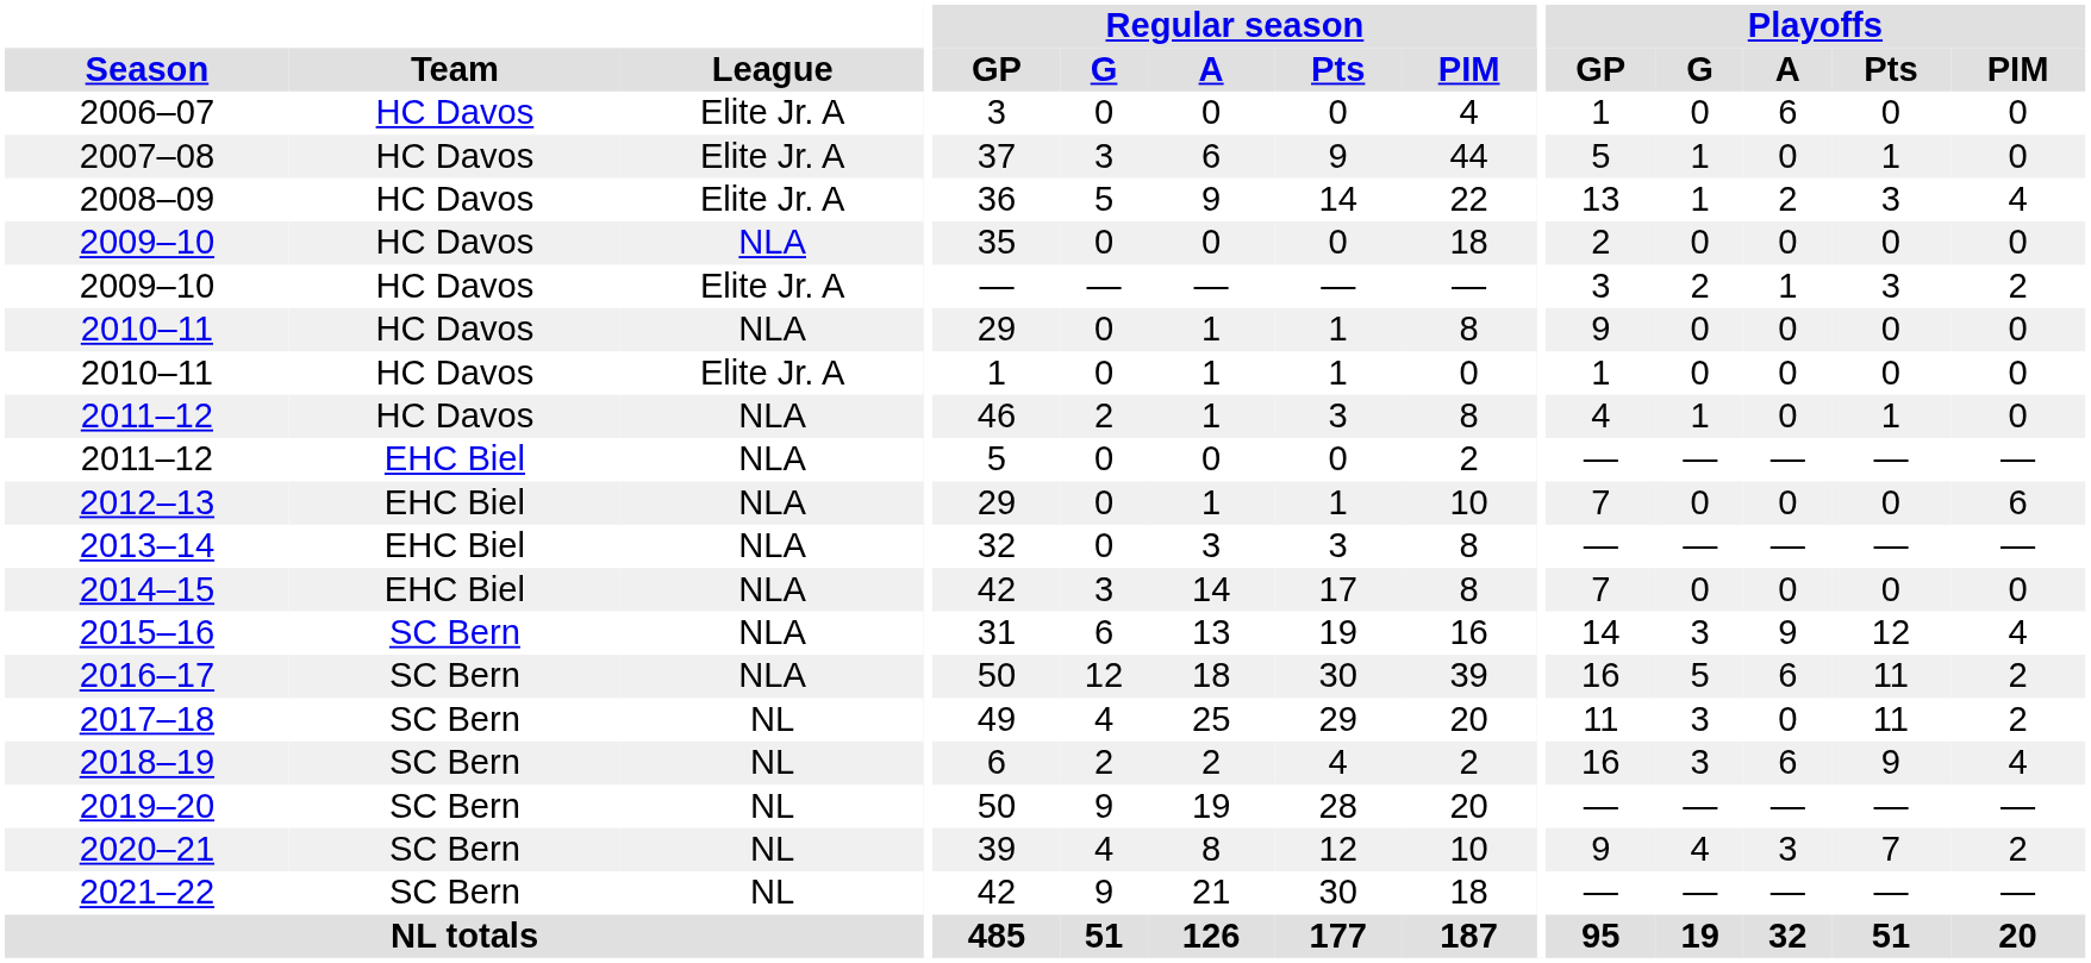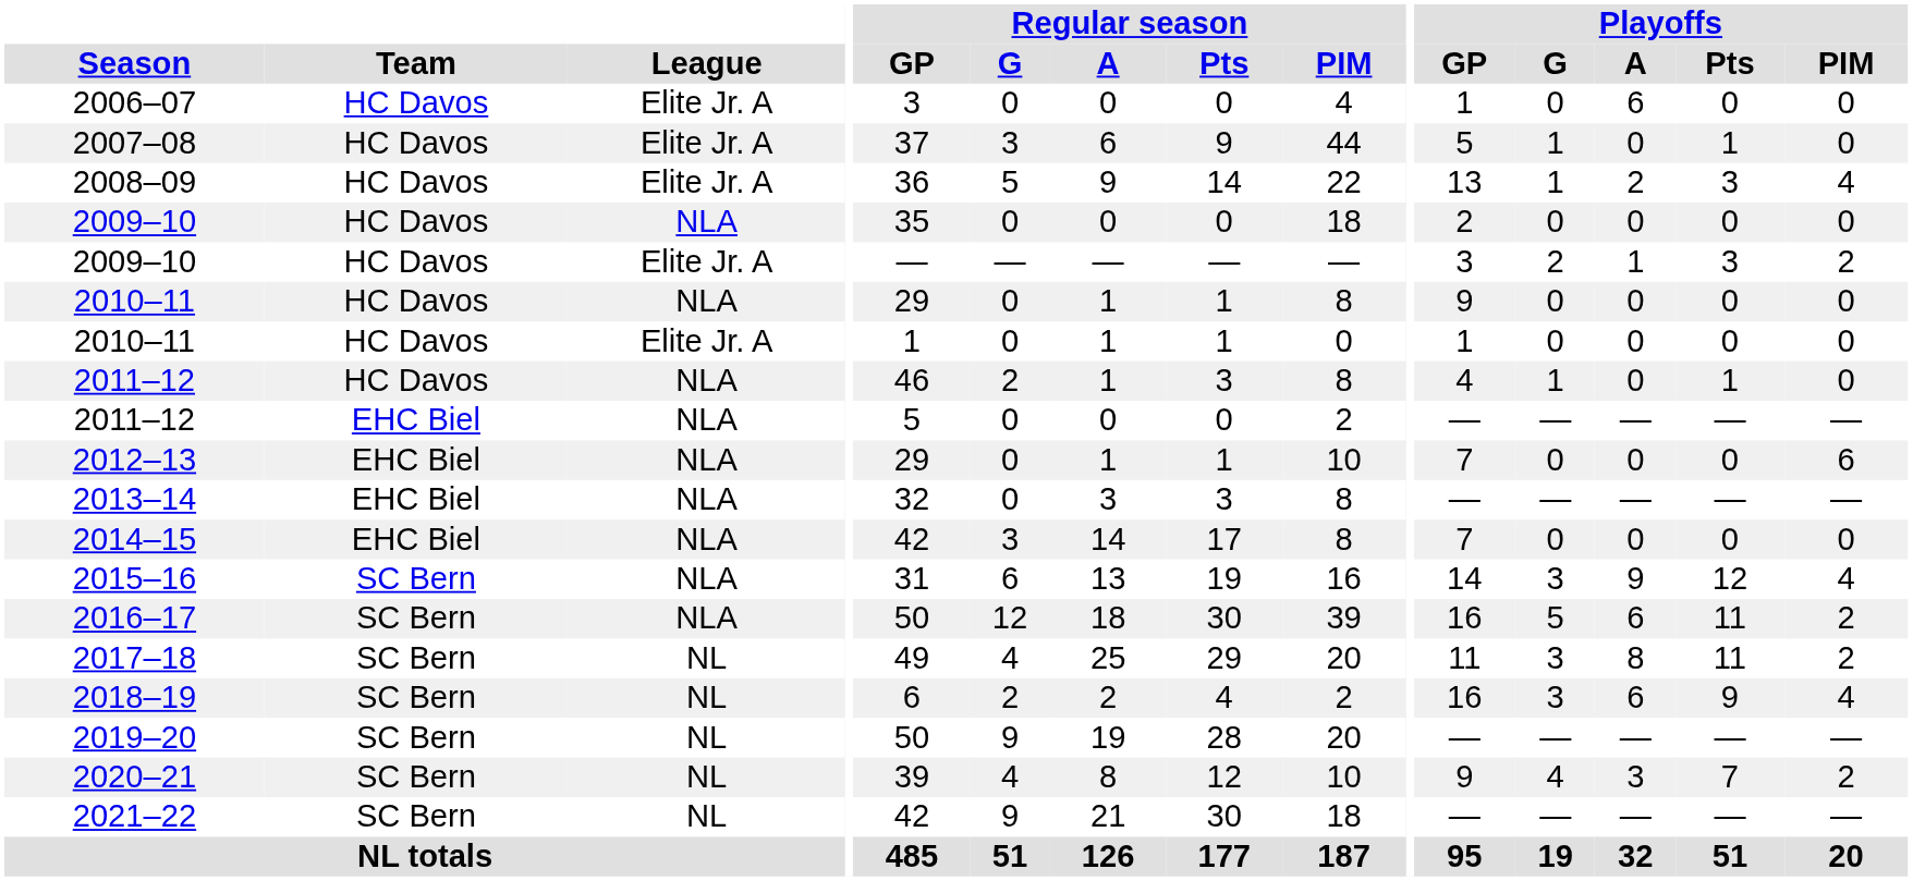2017–18 | Playoffs / A: 0 -> 8
